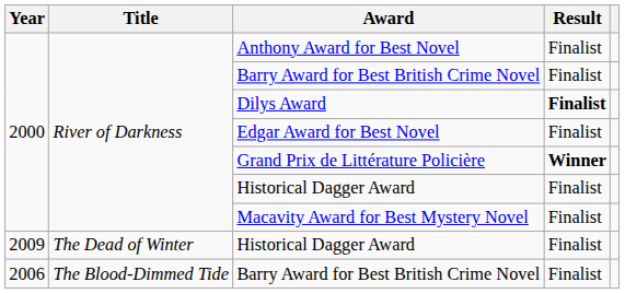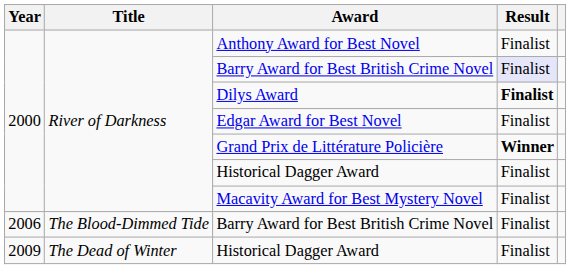2000 / Barry Award for Best British Crime Novel | Result: no background -> lavender background
rows swapped: 2006 / Barry Award for Best British Crime Novel <-> 2009 / Historical Dagger Award
